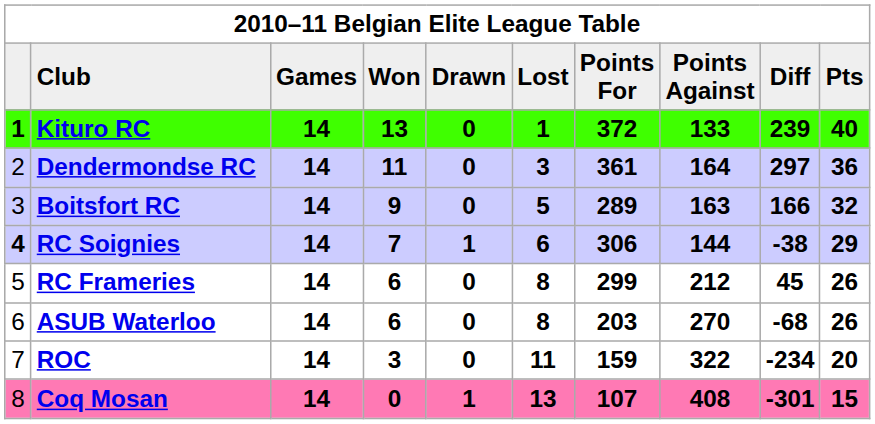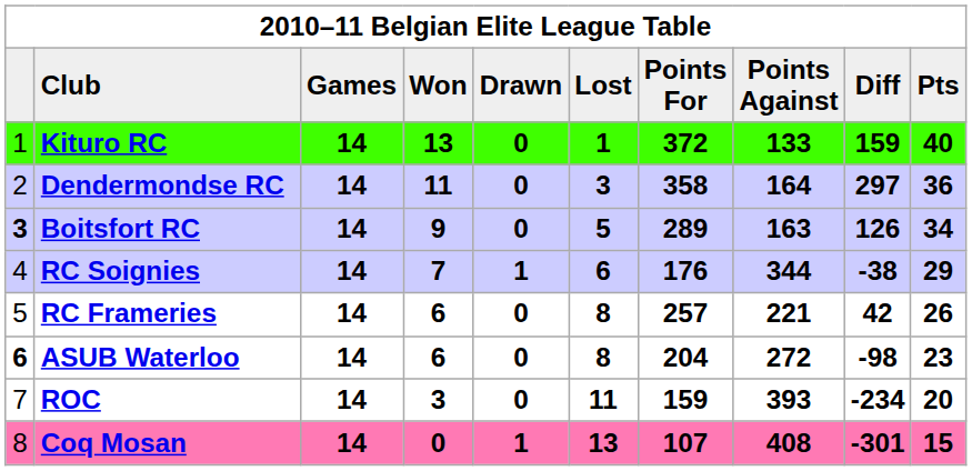Kituro RC | column 1: bold -> normal
Kituro RC | Diff: 239 -> 159
Dendermondse RC | Points For: 361 -> 358
Boitsfort RC | column 1: normal -> bold
Boitsfort RC | Diff: 166 -> 126
Boitsfort RC | Pts: 32 -> 34
RC Soignies | column 1: bold -> normal
RC Soignies | Points For: 306 -> 176
RC Soignies | Points Against: 144 -> 344
RC Frameries | Points For: 299 -> 257
RC Frameries | Points Against: 212 -> 221
RC Frameries | Diff: 45 -> 42
ASUB Waterloo | column 1: normal -> bold
ASUB Waterloo | Points For: 203 -> 204
ASUB Waterloo | Points Against: 270 -> 272
ASUB Waterloo | Diff: -68 -> -98
ASUB Waterloo | Pts: 26 -> 23
ROC | Points Against: 322 -> 393
